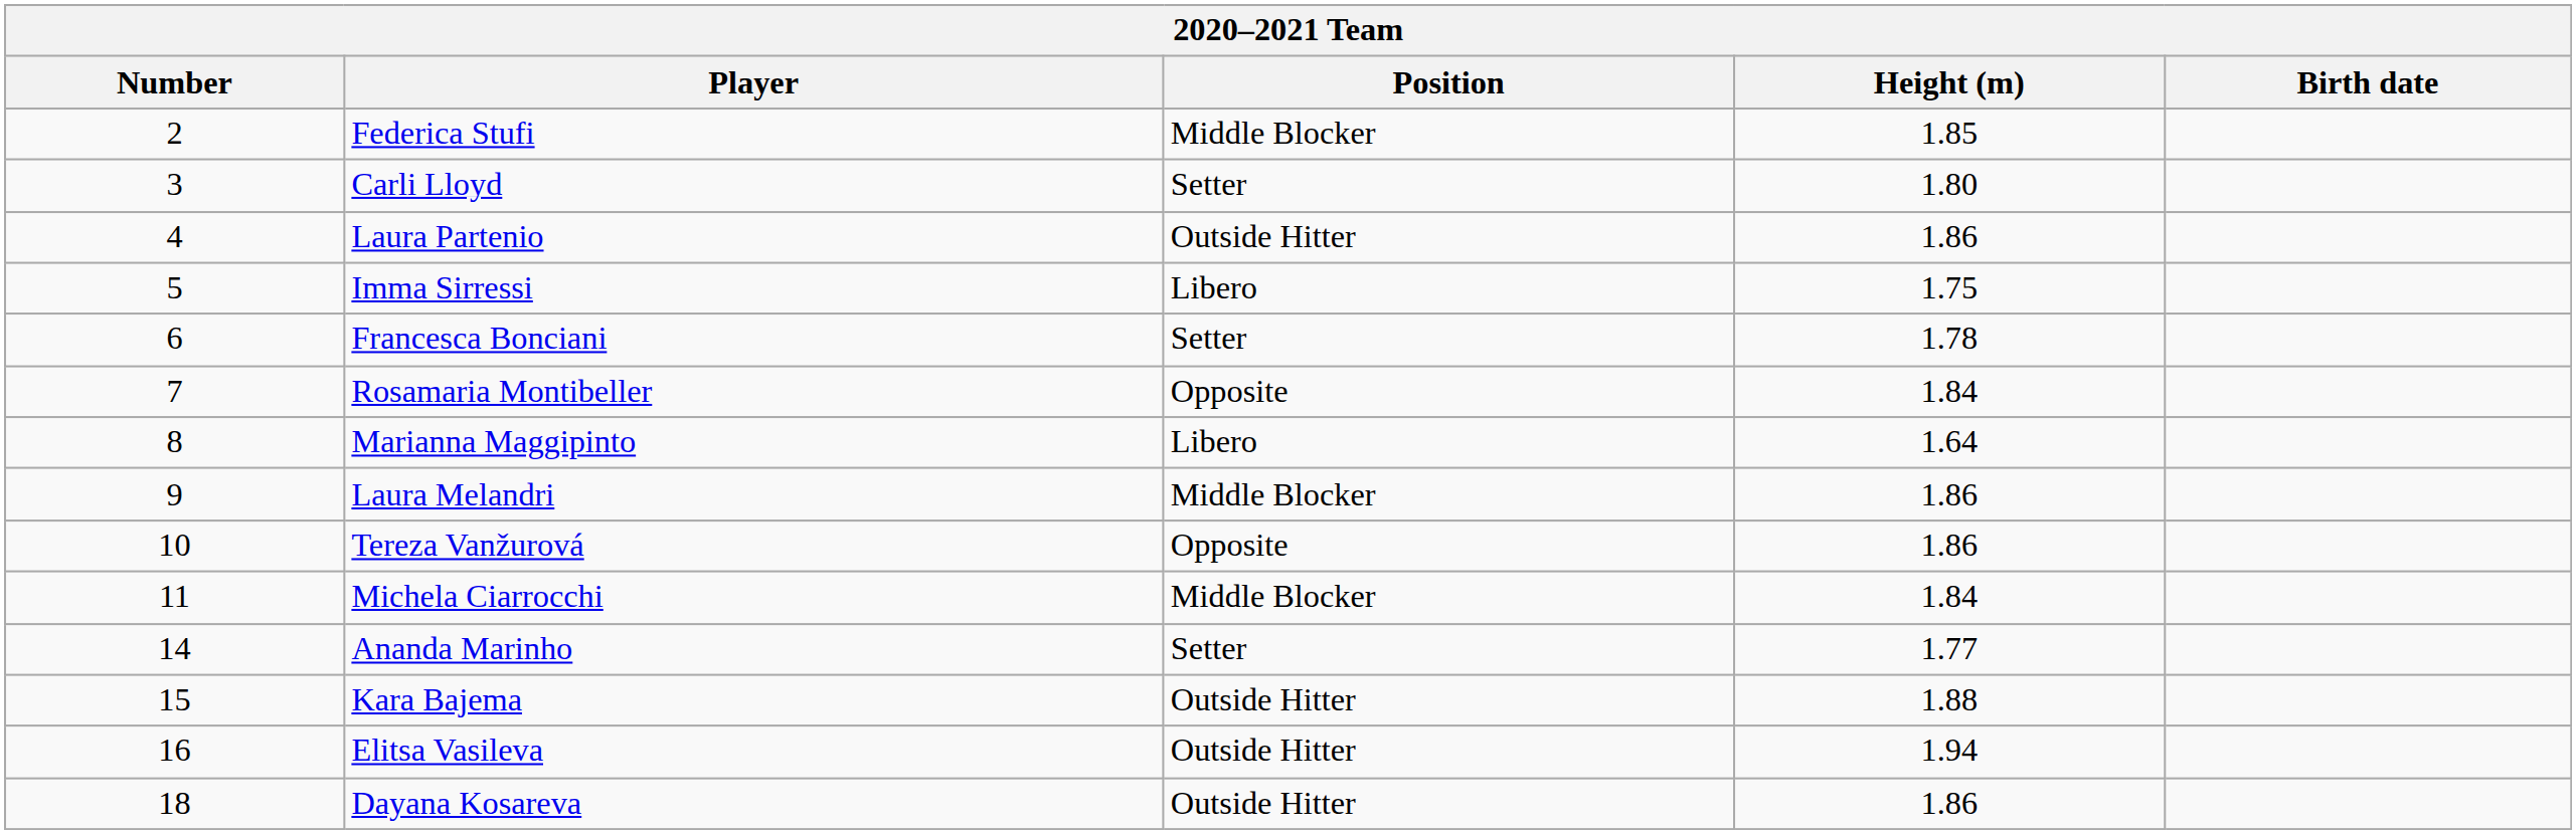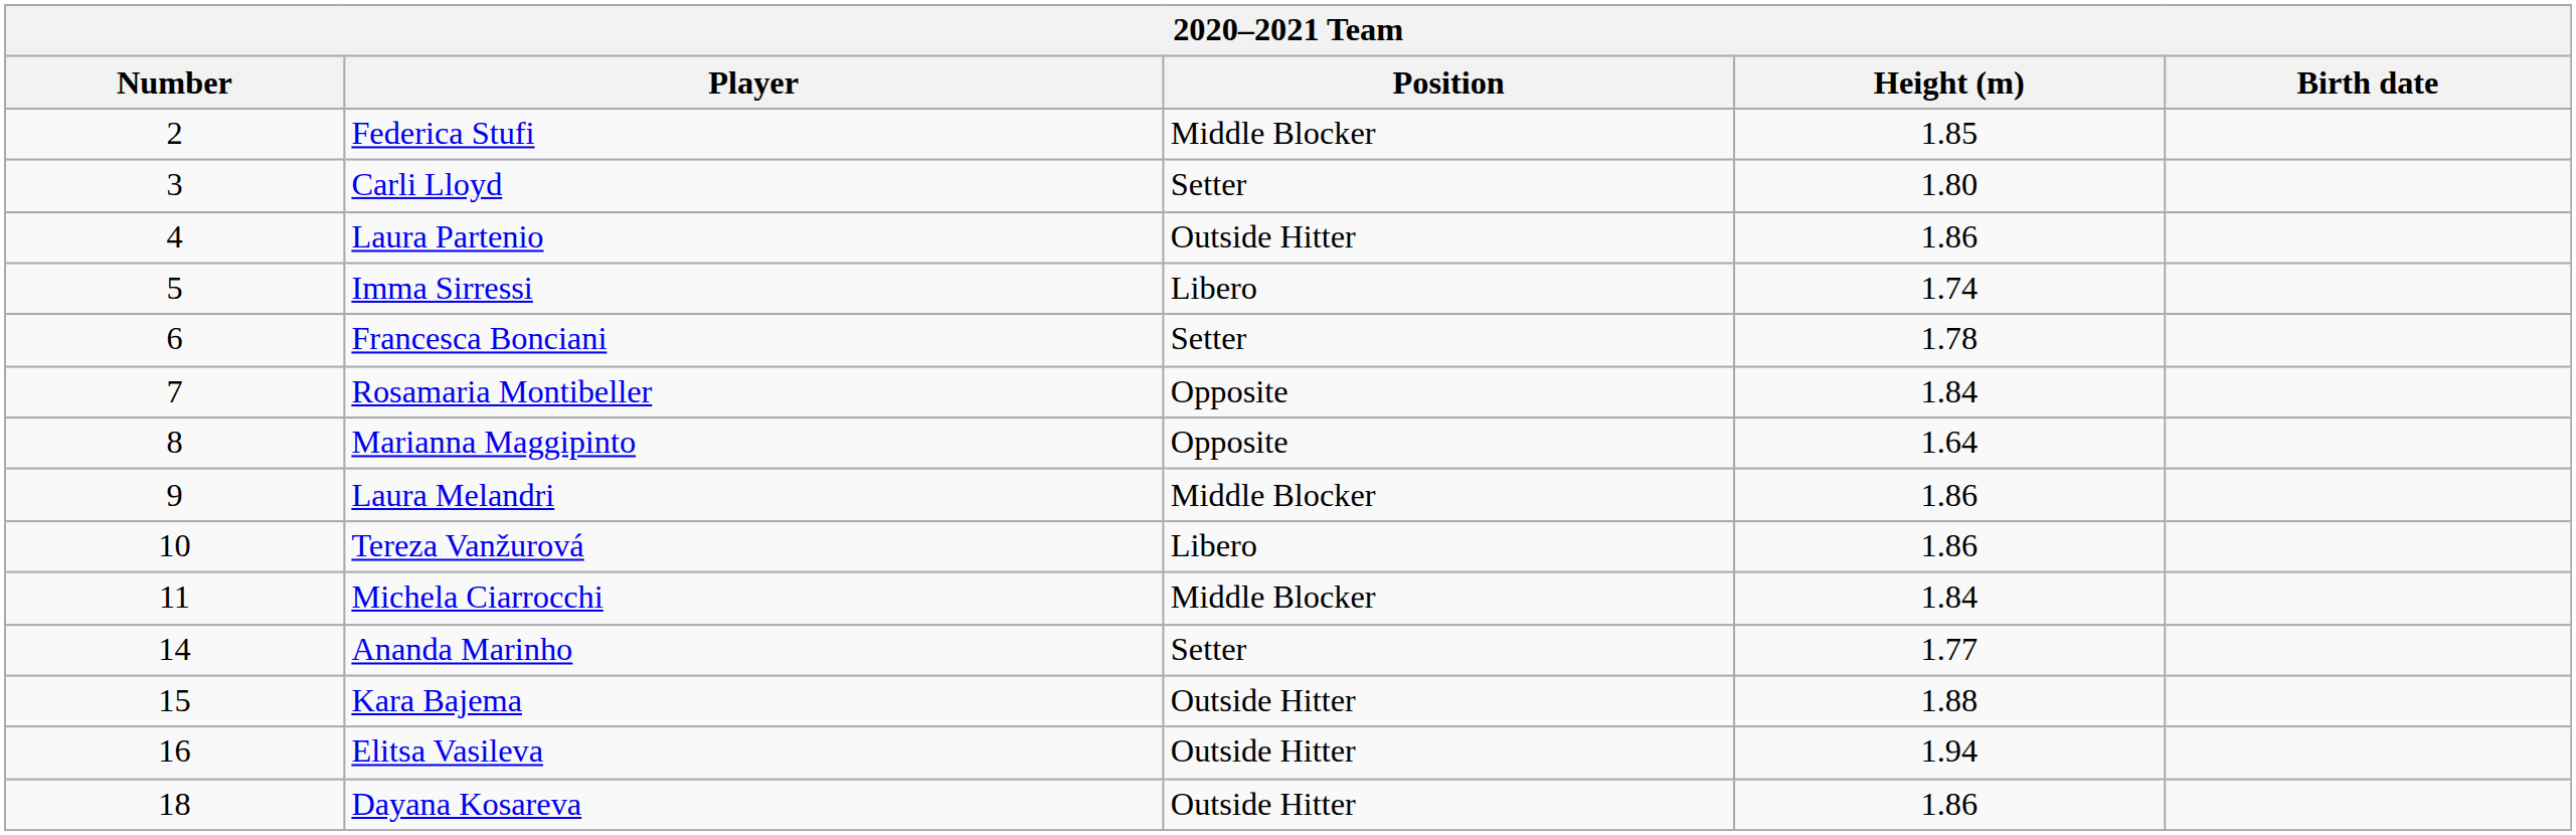Imma Sirressi | Height (m): 1.75 -> 1.74
Marianna Maggipinto | Position: Libero -> Opposite
Tereza Vanžurová | Position: Opposite -> Libero
